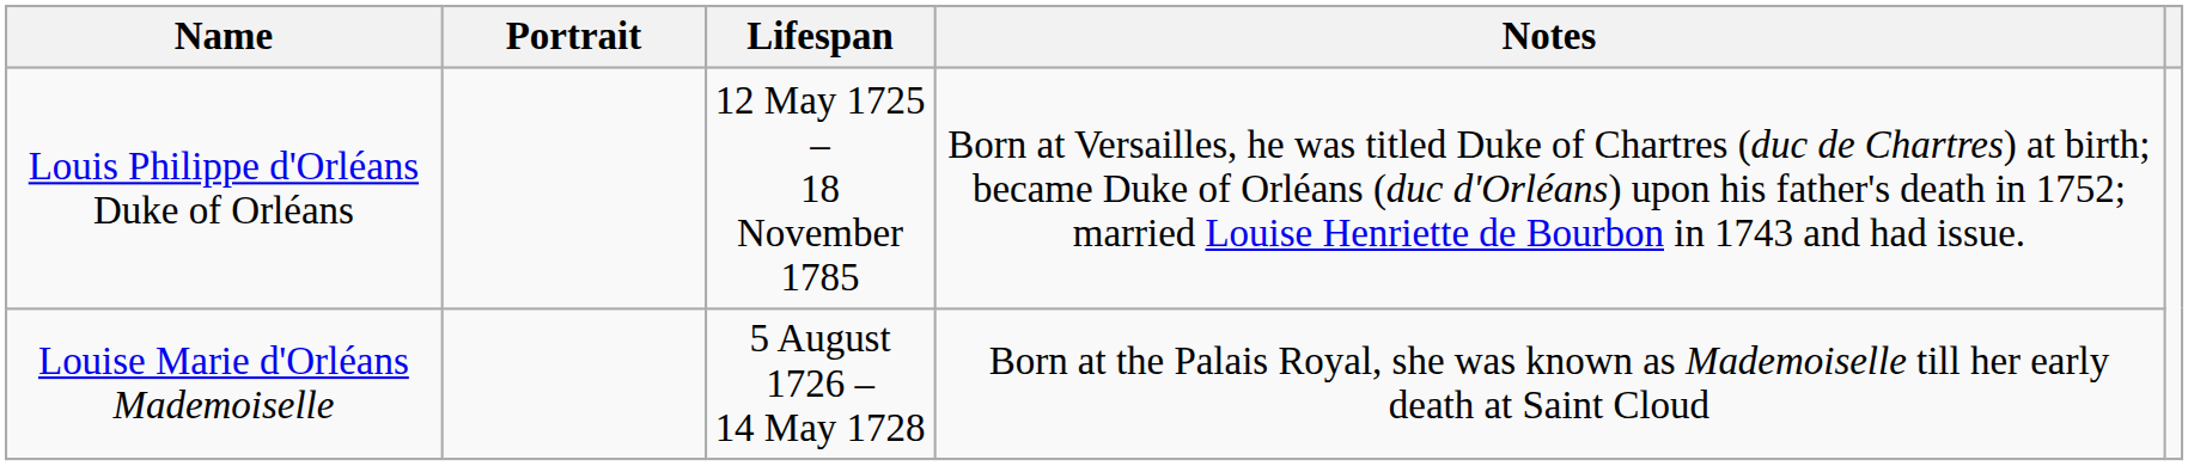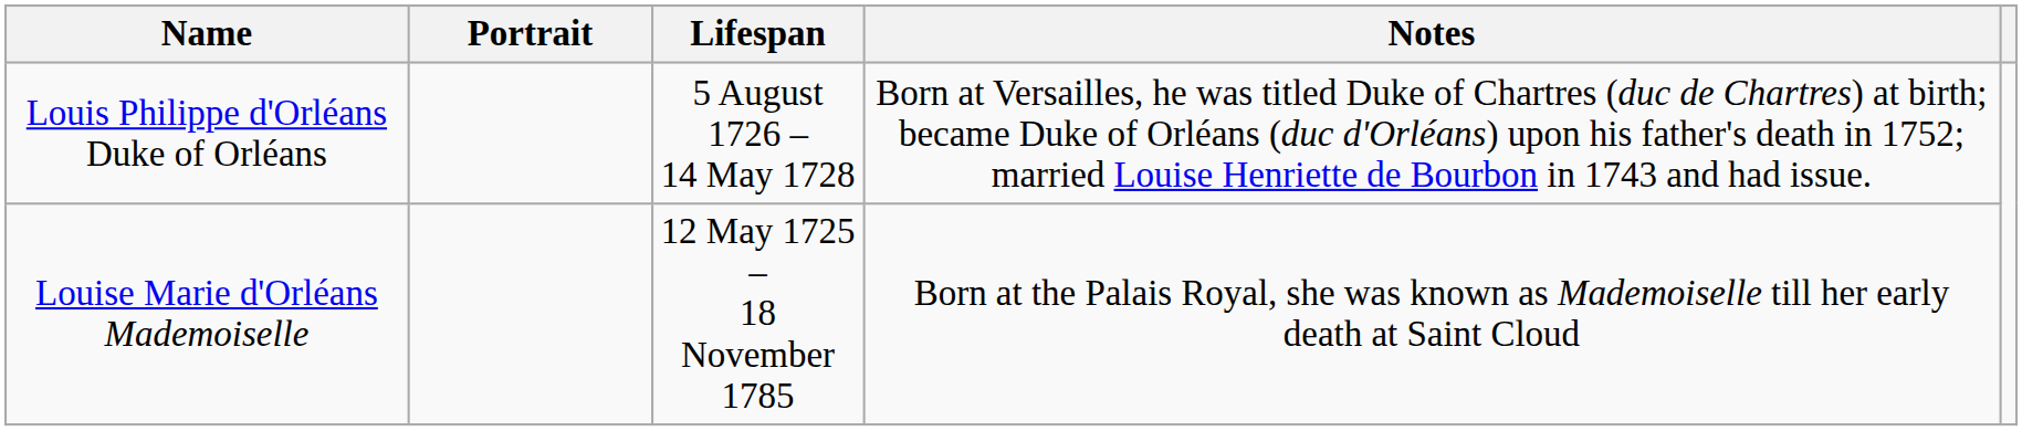Louis Philippe d'Orléans Duke of Orléans | Lifespan: 12 May 1725 – 18 November 1785 -> 5 August 1726 – 14 May 1728
Louise Marie d'Orléans Mademoiselle | Lifespan: 5 August 1726 – 14 May 1728 -> 12 May 1725 – 18 November 1785
